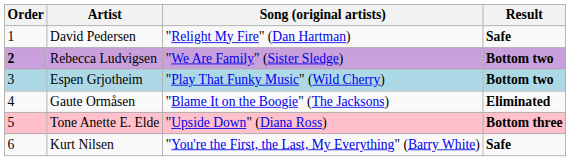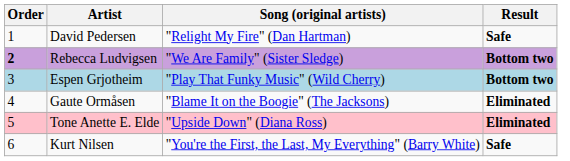Tone Anette E. Elde | Result: Bottom three -> Eliminated
